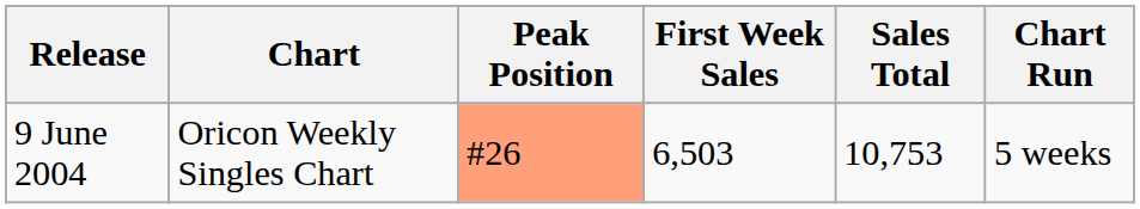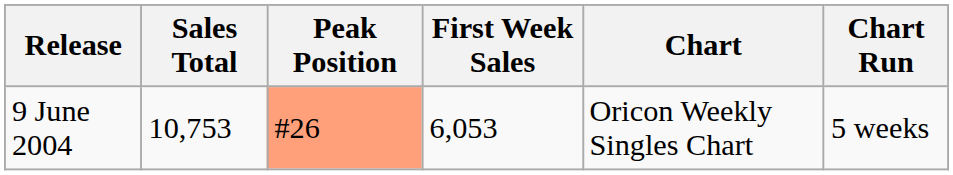columns swapped: Chart <-> Sales Total
9 June 2004 | First Week Sales: 6,503 -> 6,053
